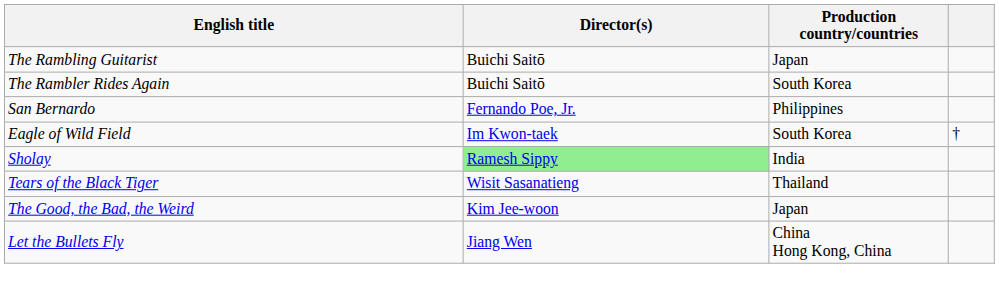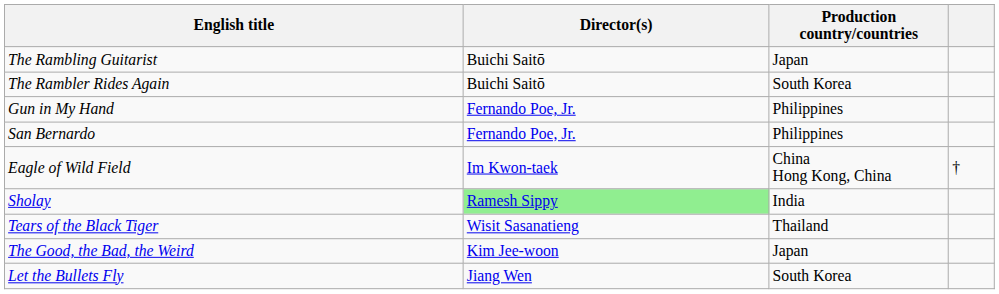+ row: Gun in My Hand | Fernando Poe, Jr. | Philippines
Eagle of Wild Field | Production country/countries: South Korea -> China Hong Kong, China
Let the Bullets Fly | Production country/countries: China Hong Kong, China -> South Korea
